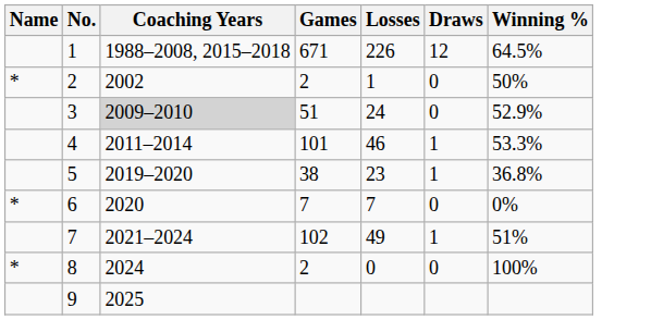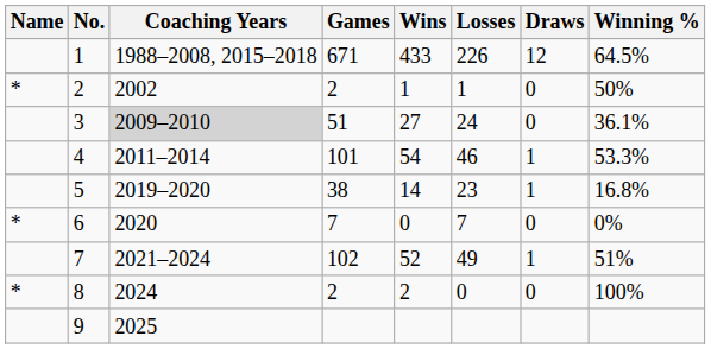+ column: Wins | 433 | 1 | 27 | 54 | 14 | 0 | 52 | 2
3 | Winning %: 52.9% -> 36.1%
5 | Winning %: 36.8% -> 16.8%
